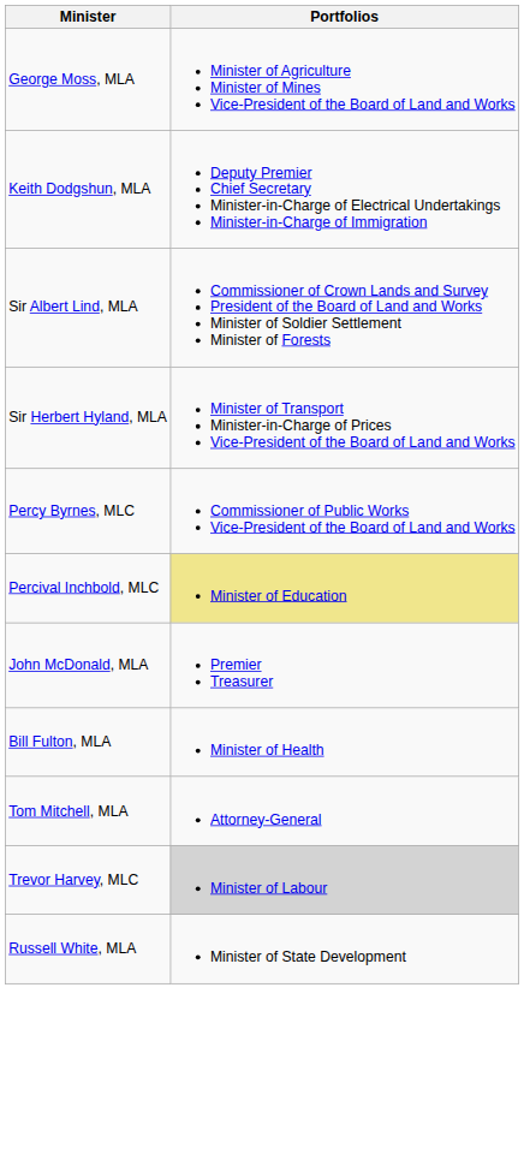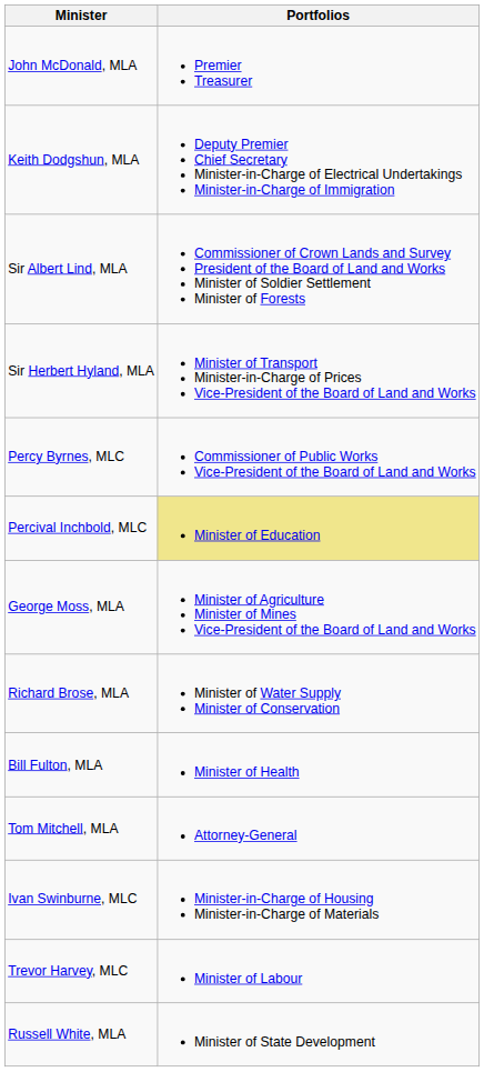rows swapped: John McDonald, MLA <-> George Moss, MLA
+ row: Richard Brose, MLA | Minister of Water Supply Minister of Conservation
+ row: Ivan Swinburne, MLC | Minister-in-Charge of Housing Minister-in-Charge of Materials
Trevor Harvey, MLC | Portfolios: lightgrey background -> no background
